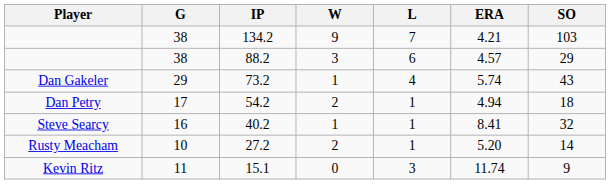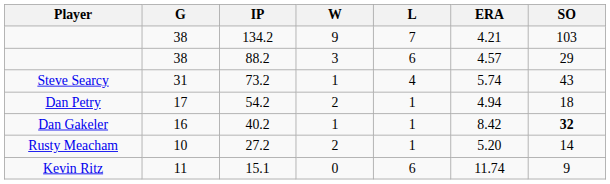73.2 | Player: Dan Gakeler -> Steve Searcy
73.2 | G: 29 -> 31
40.2 | Player: Steve Searcy -> Dan Gakeler
40.2 | ERA: 8.41 -> 8.42
40.2 | SO: normal -> bold
15.1 | L: 3 -> 6
